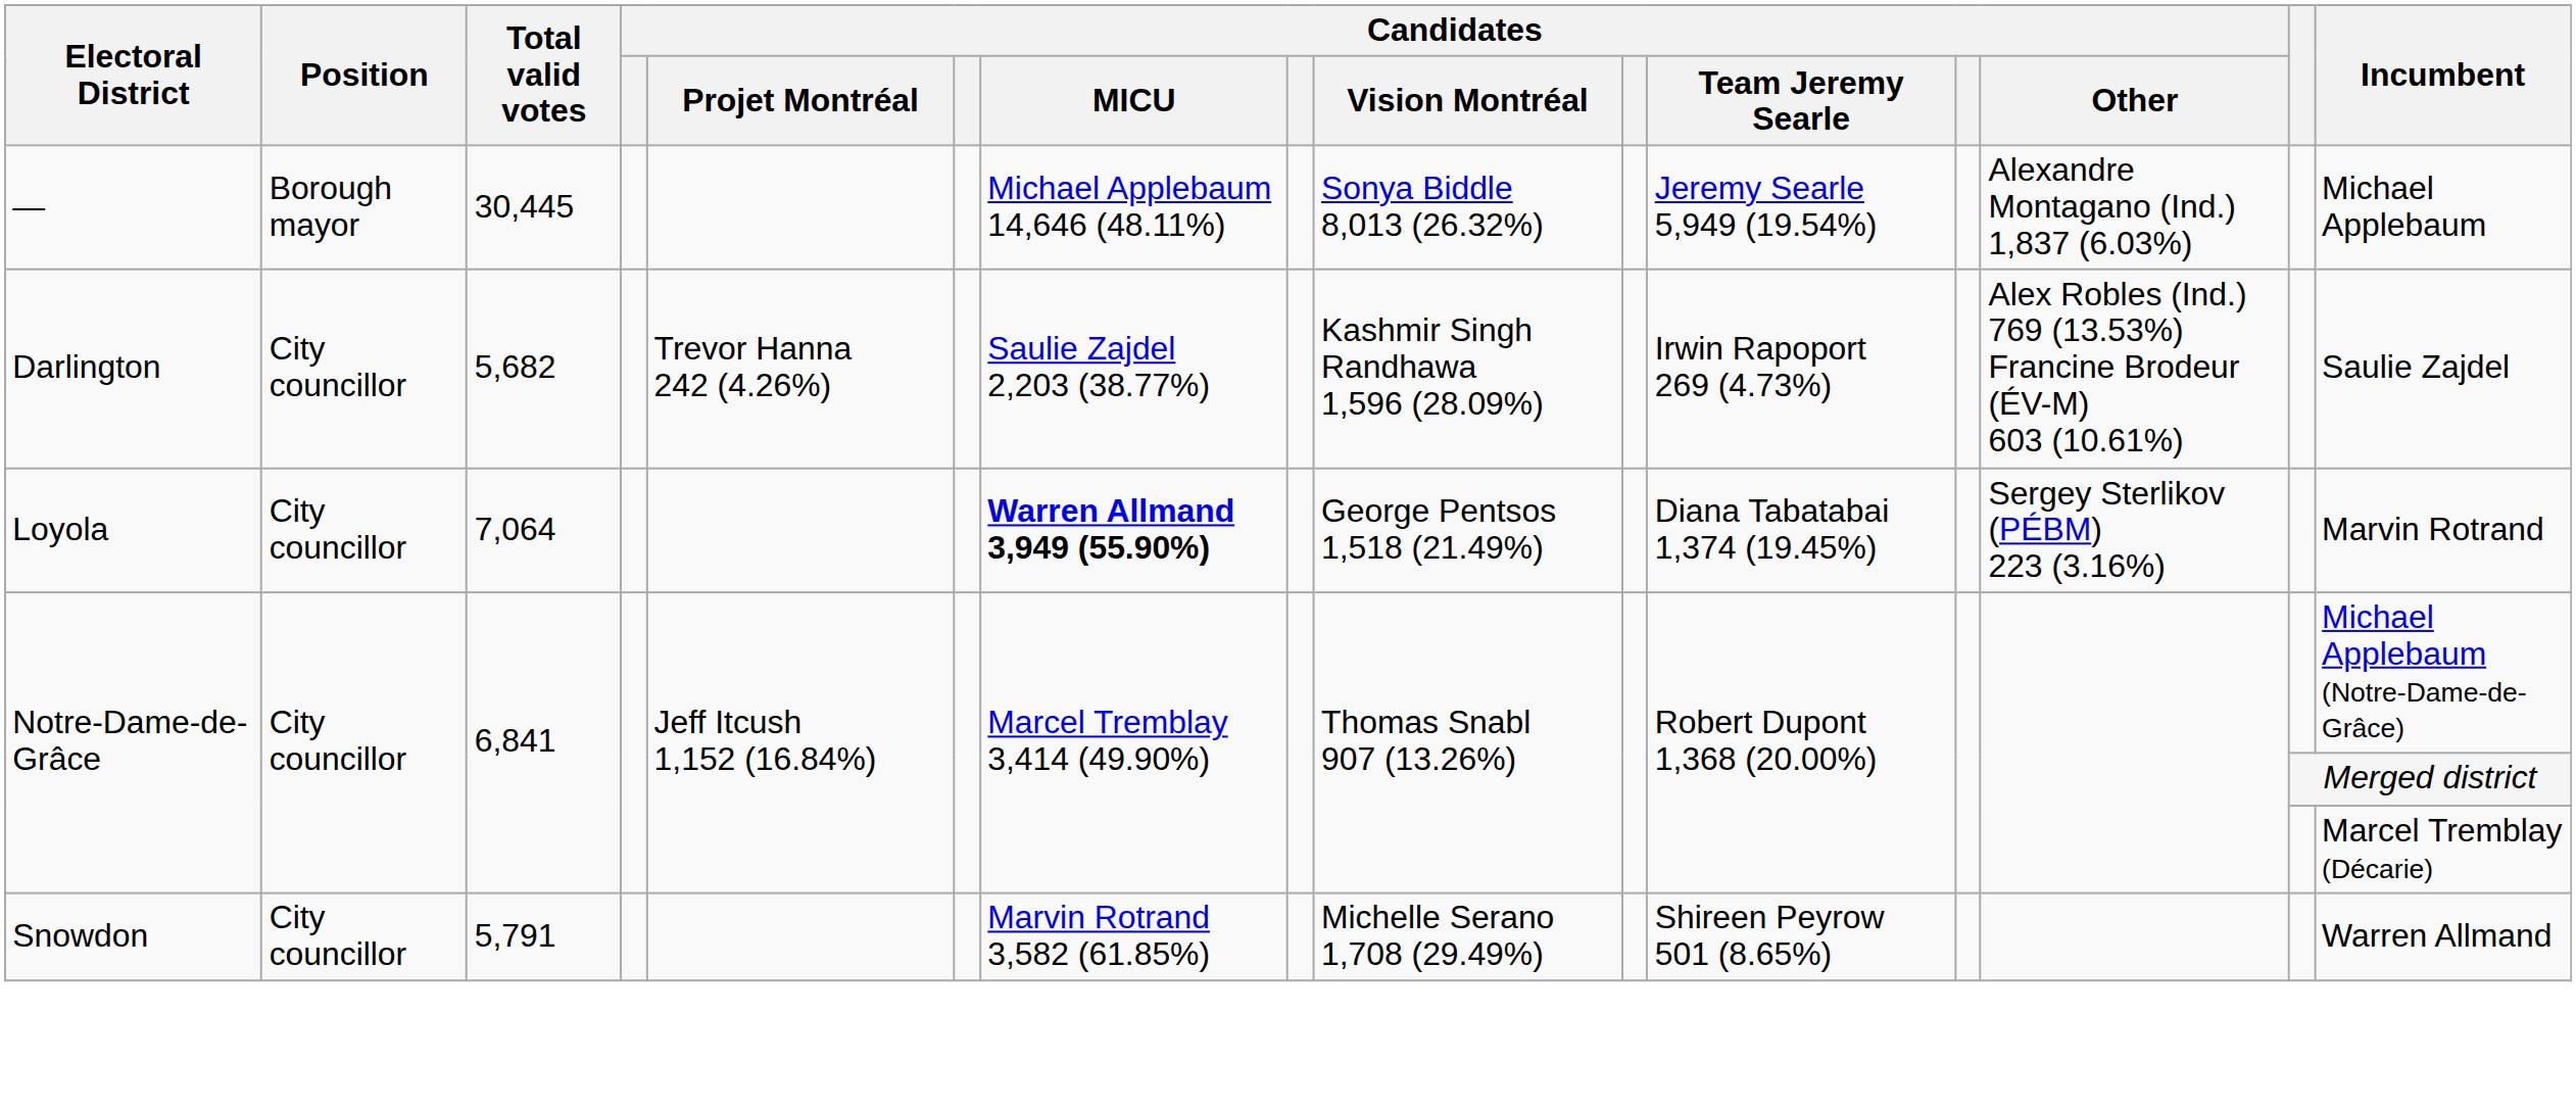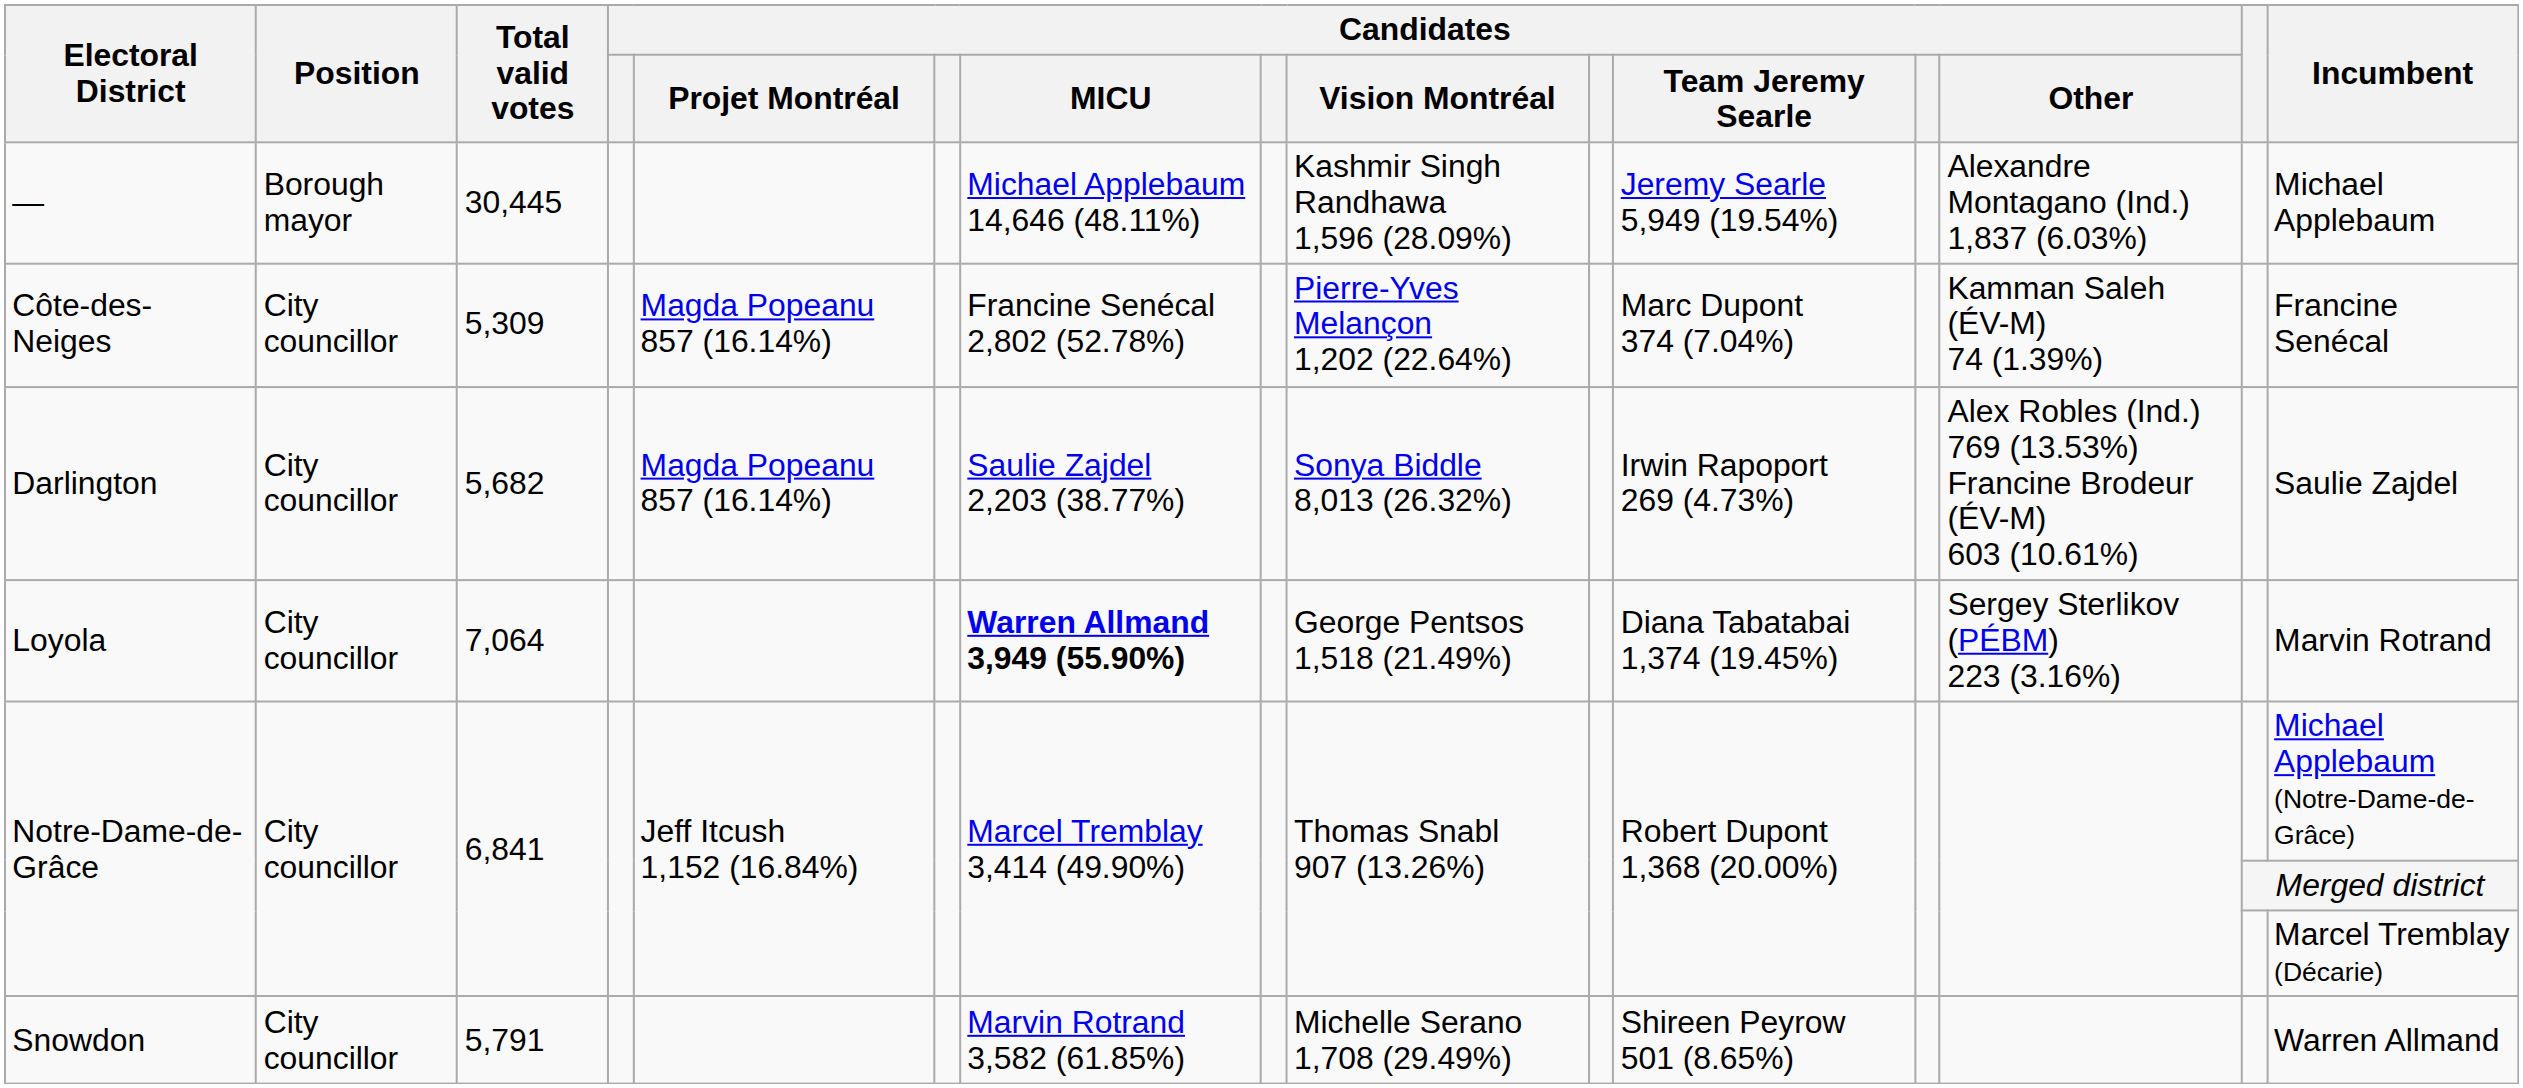— | Candidates / Vision Montréal: Sonya Biddle 8,013 (26.32%) -> Kashmir Singh Randhawa 1,596 (28.09%)
+ row: Côte-des-Neiges | City councillor | 5,309 | Magda Popeanu 857 (16.14%) | Francine Senécal 2,802 (52.78%) | Pierre-Yves Melançon 1,202 (22.64%) | Marc Dupont 374 (7.04%) | Kamman Saleh (ÉV-M) 74 (1.39%) | Francine Senécal
Darlington | Candidates / Projet Montréal: Trevor Hanna 242 (4.26%) -> Magda Popeanu 857 (16.14%)
Darlington | Candidates / Vision Montréal: Kashmir Singh Randhawa 1,596 (28.09%) -> Sonya Biddle 8,013 (26.32%)
